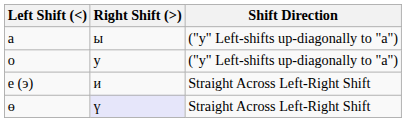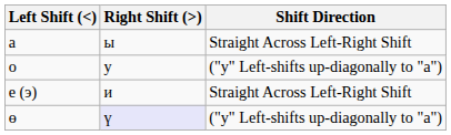а | Shift Direction: ("y" Left-shifts up-diagonally to "a") -> Straight Across Left-Right Shift
ө | Shift Direction: Straight Across Left-Right Shift -> ("y" Left-shifts up-diagonally to "a")
